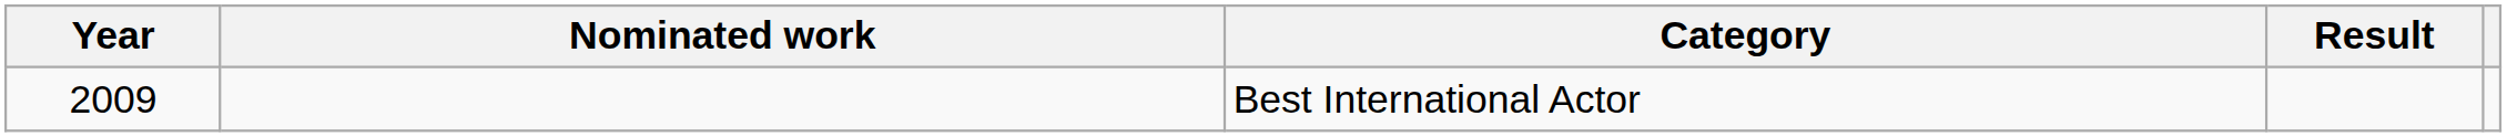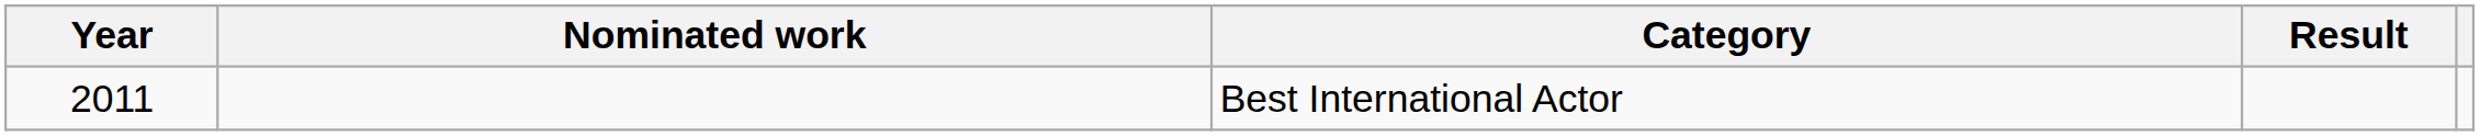Best International Actor | Year: 2009 -> 2011
